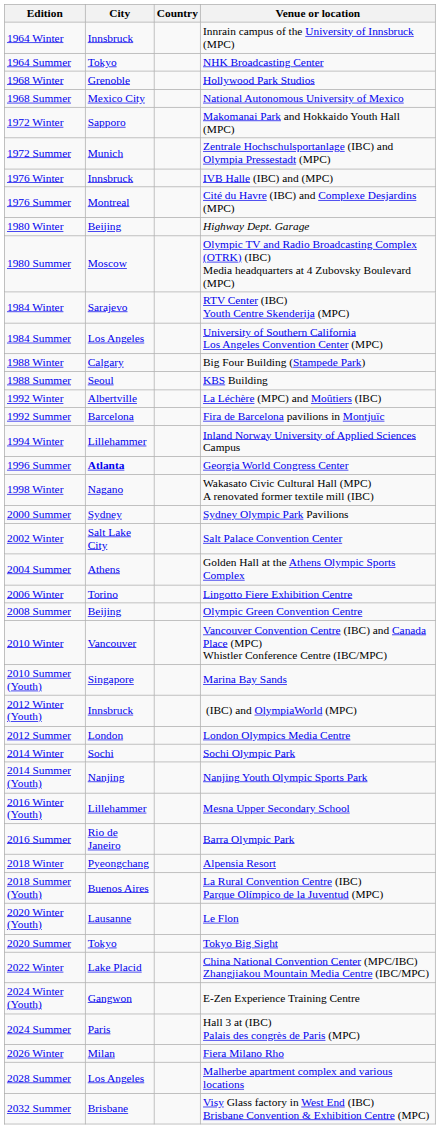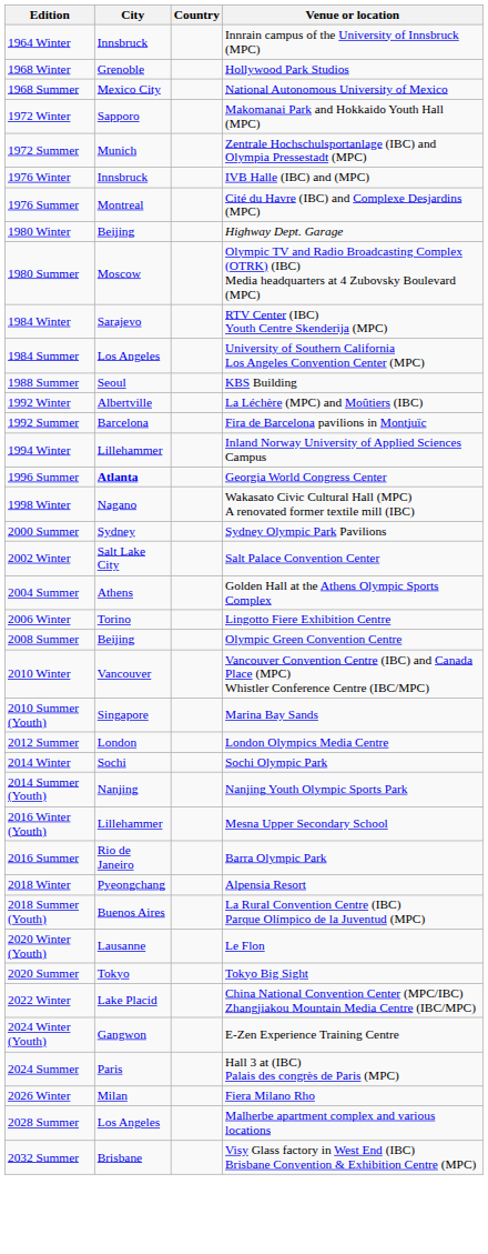- row: 1964 Summer | Tokyo | NHK Broadcasting Center
- row: 1988 Winter | Calgary | Big Four Building (Stampede Park)
- row: 2012 Winter (Youth) | Innsbruck | (IBC) and OlympiaWorld (MPC)
